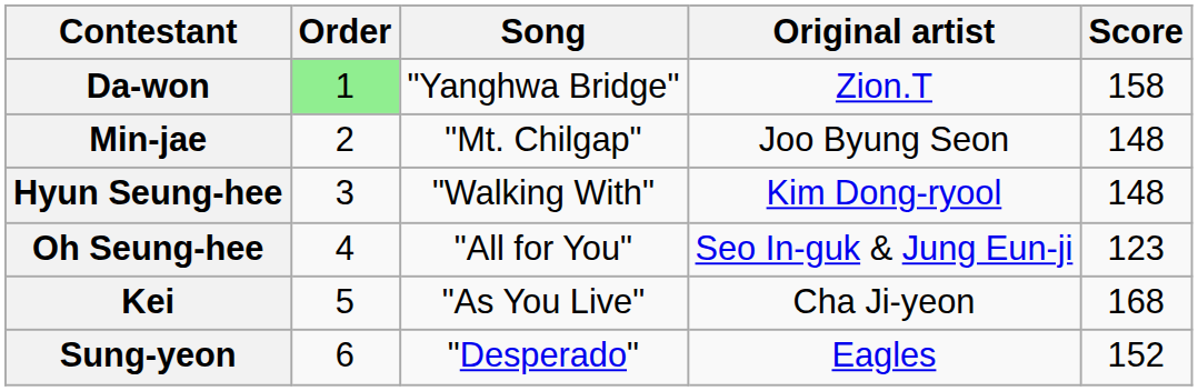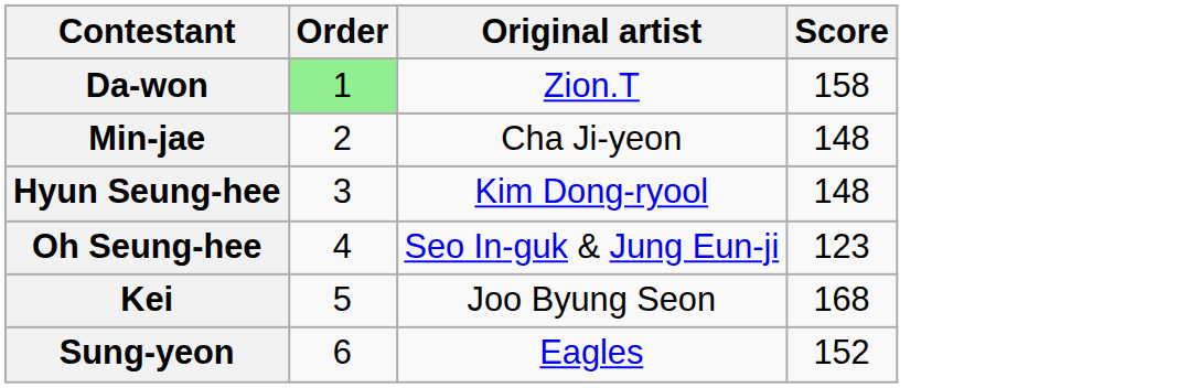- column: Song | "Yanghwa Bridge" | "Mt. Chilgap" | "Walking With" | "All for You" | "As You Live" | "Desperado"
Min-jae | Original artist: Joo Byung Seon -> Cha Ji-yeon
Kei | Original artist: Cha Ji-yeon -> Joo Byung Seon
